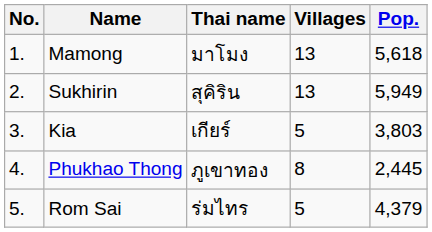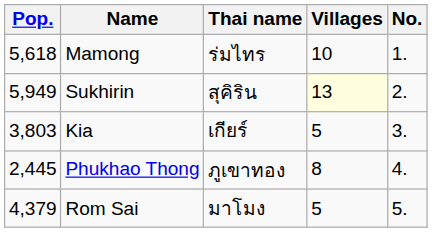columns swapped: No. <-> Pop.
Mamong | Thai name: มาโมง -> ร่มไทร
Mamong | Villages: 13 -> 10
Sukhirin | Villages: no background -> lightyellow background
Rom Sai | Thai name: ร่มไทร -> มาโมง
